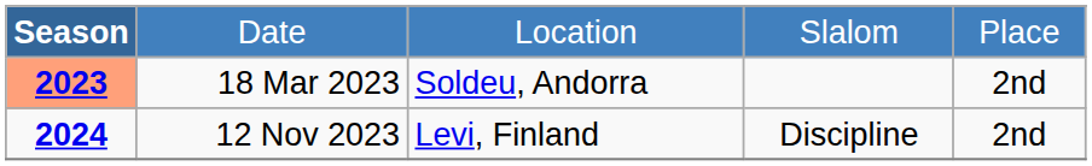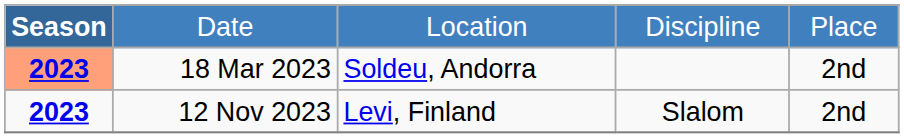Date | column 4: Slalom -> Discipline
12 Nov 2023 | Season: 2024 -> 2023
12 Nov 2023 | column 4: Discipline -> Slalom
